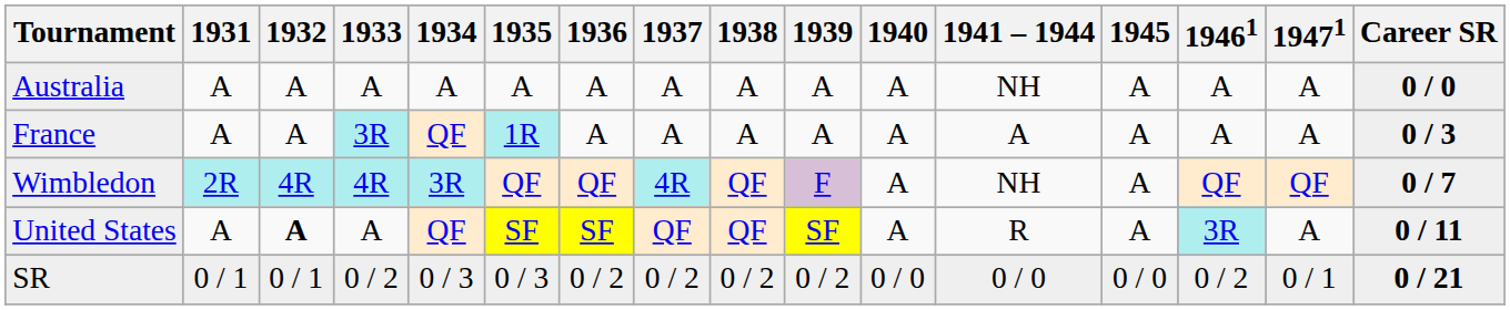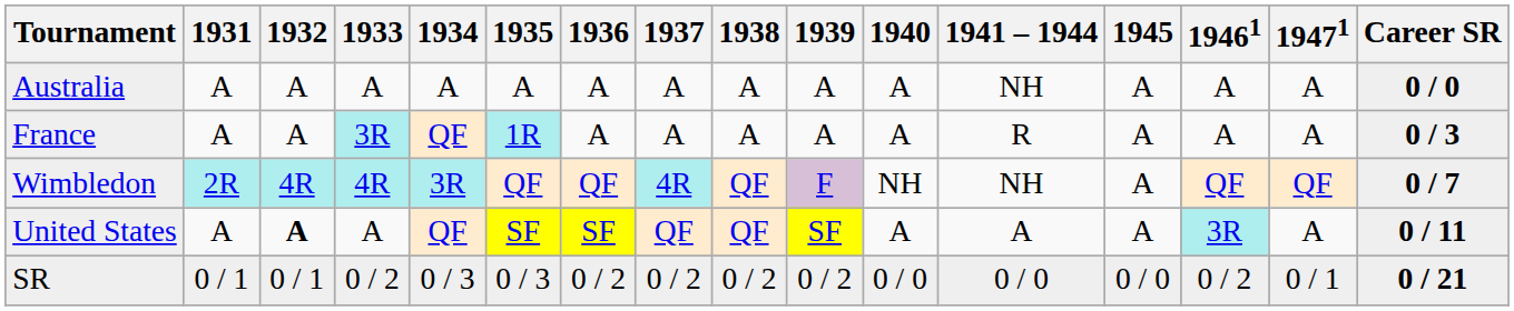France | 1941 – 1944: A -> R
Wimbledon | 1940: A -> NH
United States | 1941 – 1944: R -> A
